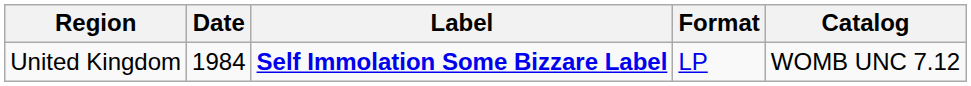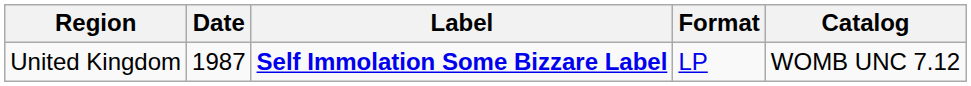United Kingdom | Date: 1984 -> 1987
